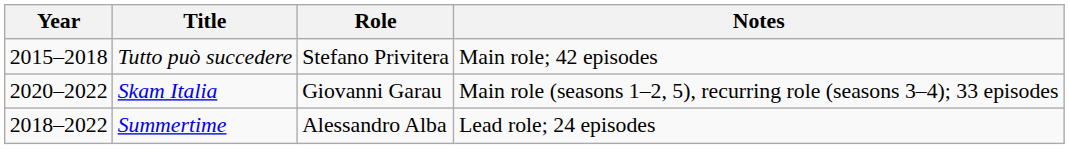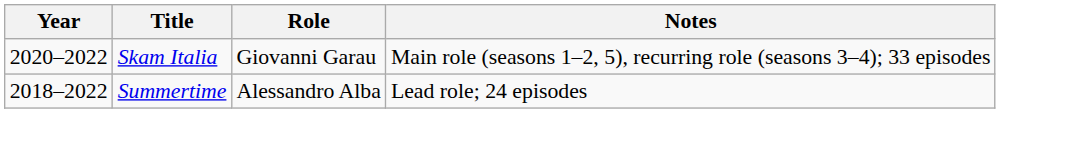- row: 2015–2018 | Tutto può succedere | Stefano Privitera | Main role; 42 episodes
